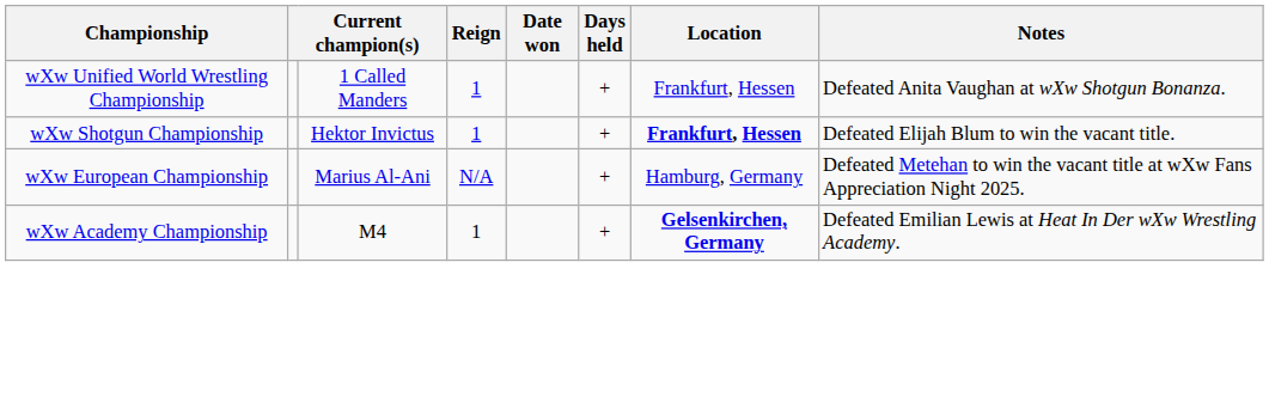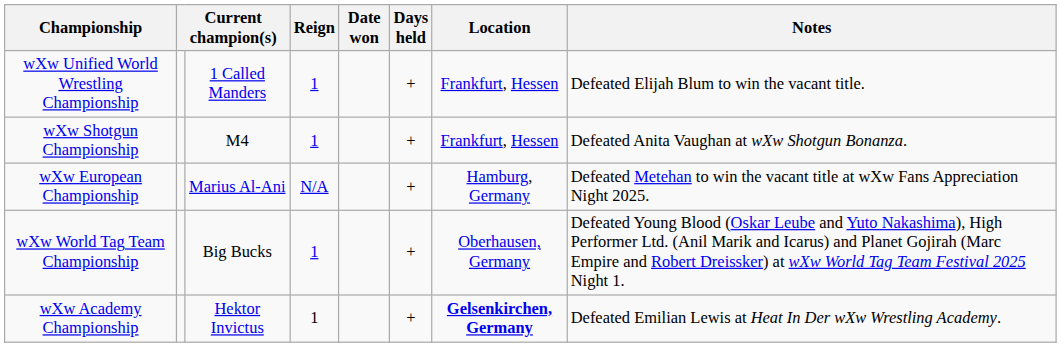wXw Unified World Wrestling Championship | Notes: Defeated Anita Vaughan at wXw Shotgun Bonanza. -> Defeated Elijah Blum to win the vacant title.
wXw Shotgun Championship | column 3: Hektor Invictus -> M4
wXw Shotgun Championship | Location: bold -> normal
wXw Shotgun Championship | Notes: Defeated Elijah Blum to win the vacant title. -> Defeated Anita Vaughan at wXw Shotgun Bonanza.
+ row: wXw World Tag Team Championship | Big Bucks | 1 | + | Oberhausen, Germany | Defeated Young Blood (Oskar Leube and Yuto Nakashima), High Performer Ltd. (Anil Marik and Icarus) and Planet Gojirah (Marc Empire and Robert Dreissker) at wXw World Tag Team Festival 2025 Night 1.
wXw Academy Championship | column 3: M4 -> Hektor Invictus
